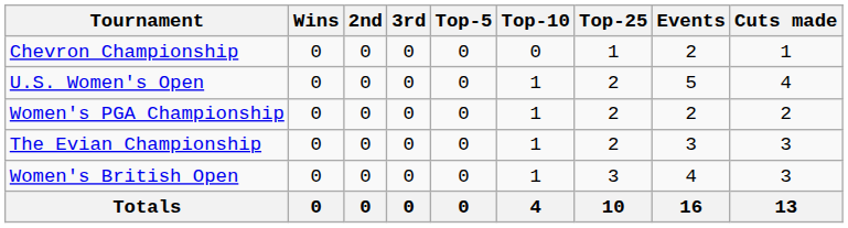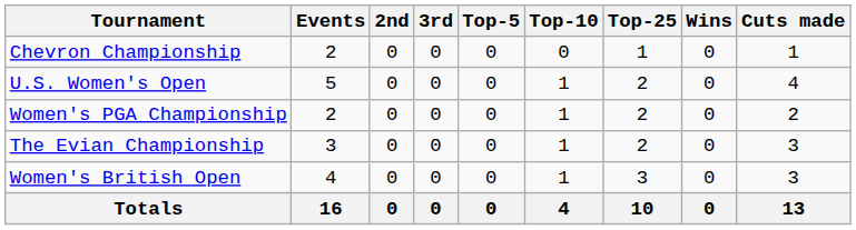columns swapped: Wins <-> Events
